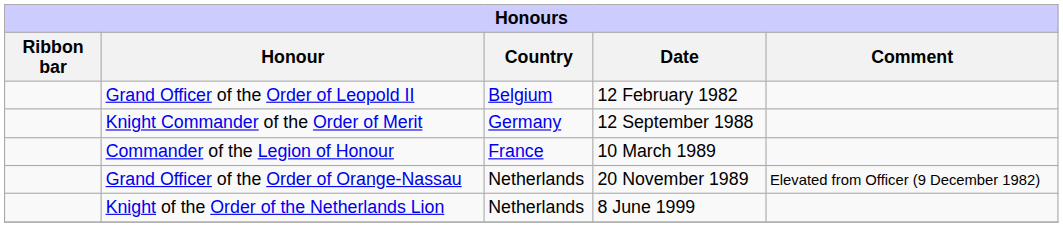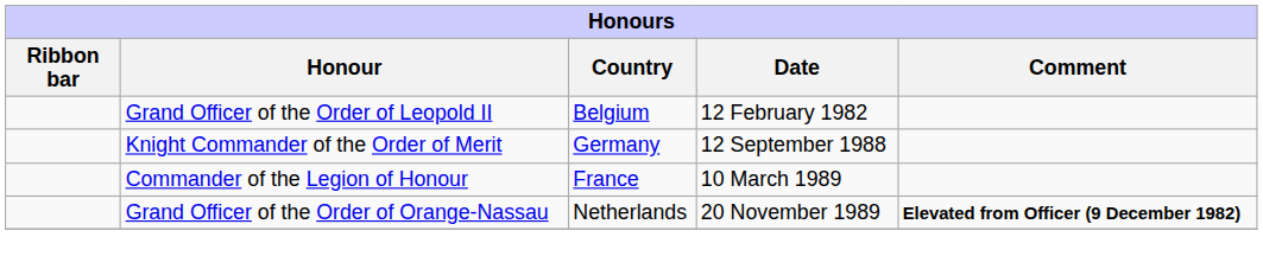Grand Officer of the Order of Orange-Nassau | Comment: normal -> bold
- row: Knight of the Order of the Netherlands Lion | Netherlands | 8 June 1999
